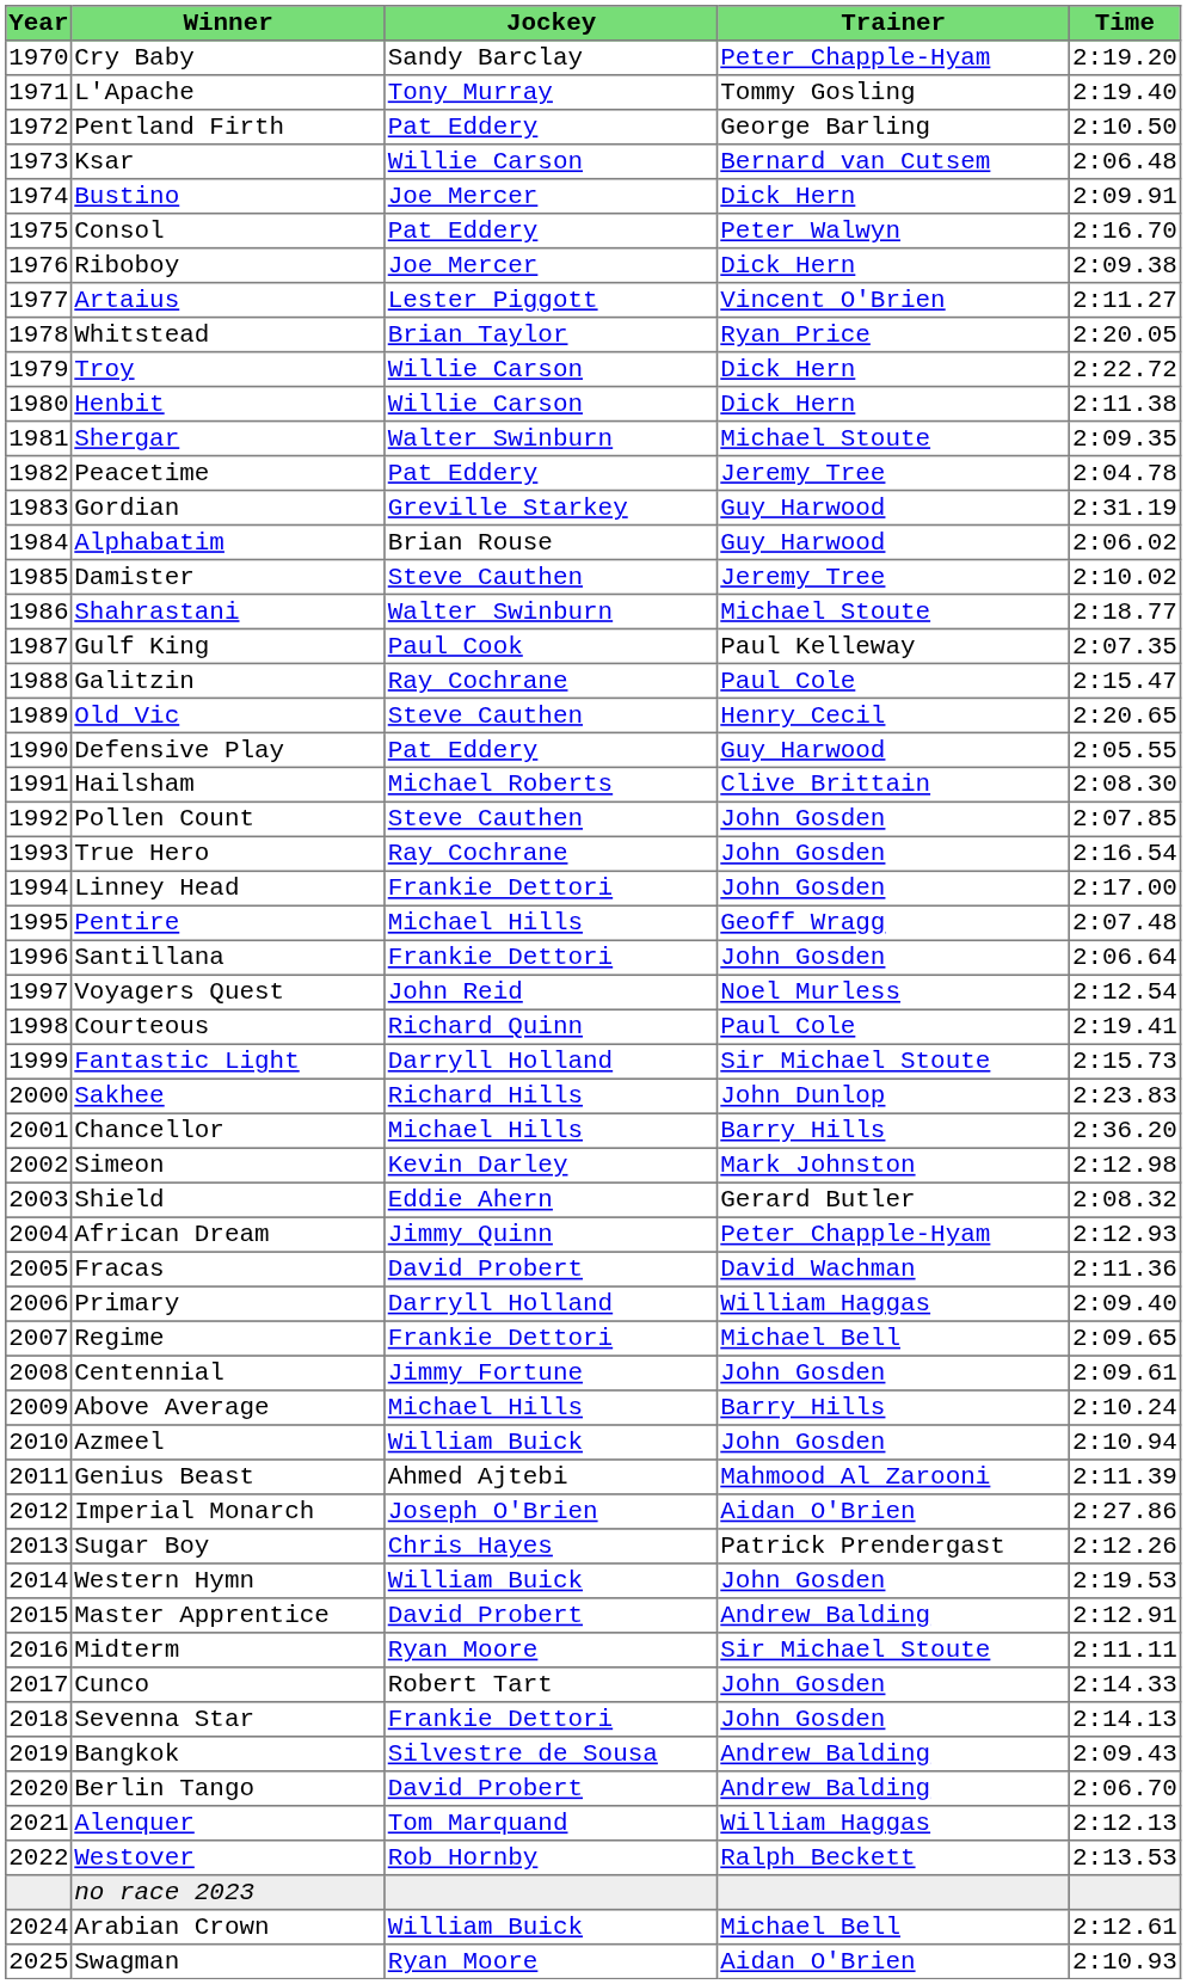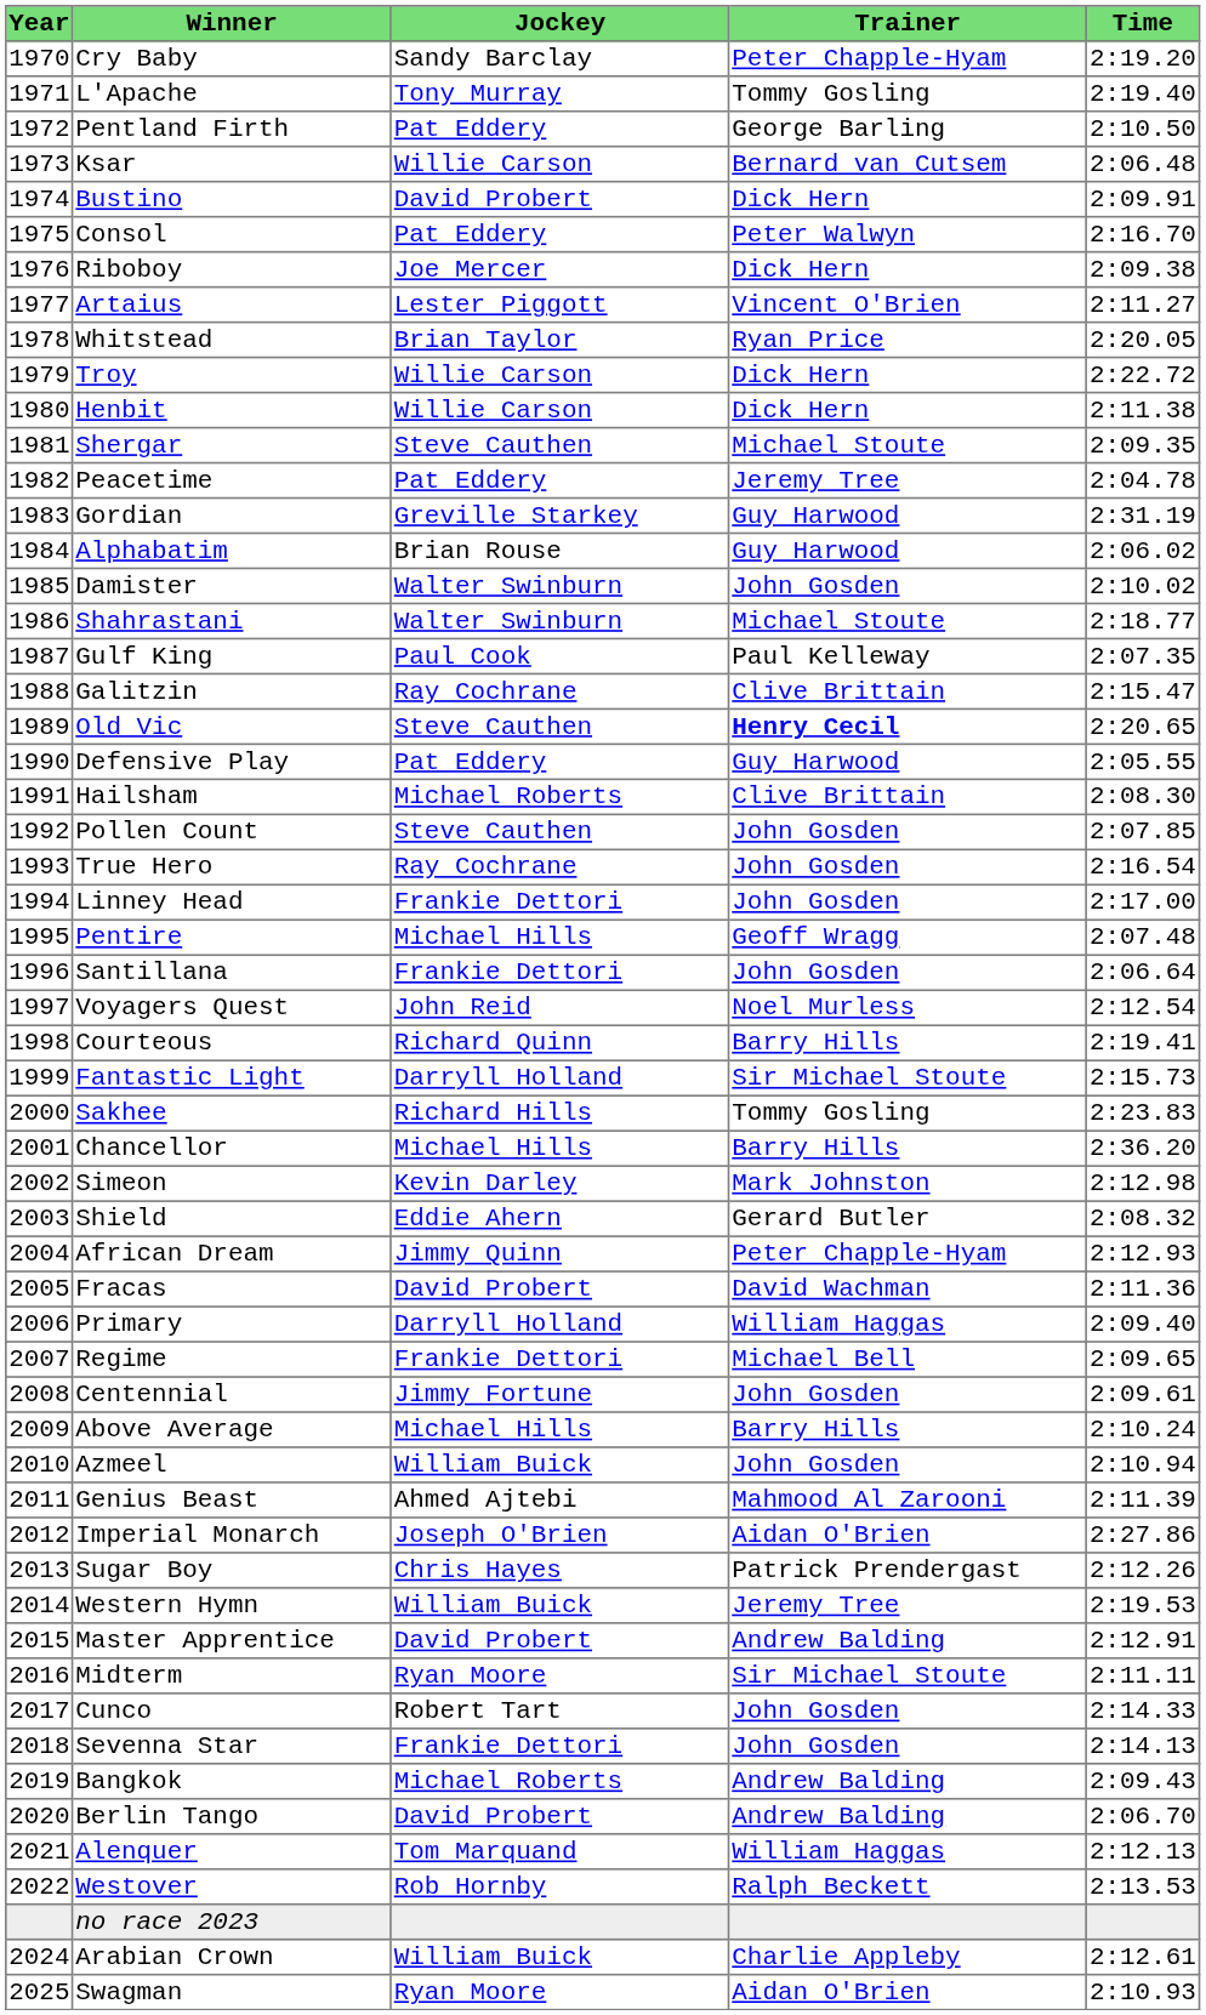Bustino | Jockey: Joe Mercer -> David Probert
Shergar | Jockey: Walter Swinburn -> Steve Cauthen
Damister | Jockey: Steve Cauthen -> Walter Swinburn
Damister | Trainer: Jeremy Tree -> John Gosden
Galitzin | Trainer: Paul Cole -> Clive Brittain
Old Vic | Trainer: normal -> bold
Courteous | Trainer: Paul Cole -> Barry Hills
Sakhee | Trainer: John Dunlop -> Tommy Gosling
Western Hymn | Trainer: John Gosden -> Jeremy Tree
Bangkok | Jockey: Silvestre de Sousa -> Michael Roberts
Arabian Crown | Trainer: Michael Bell -> Charlie Appleby
